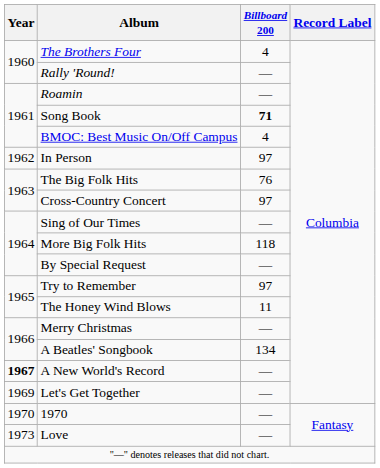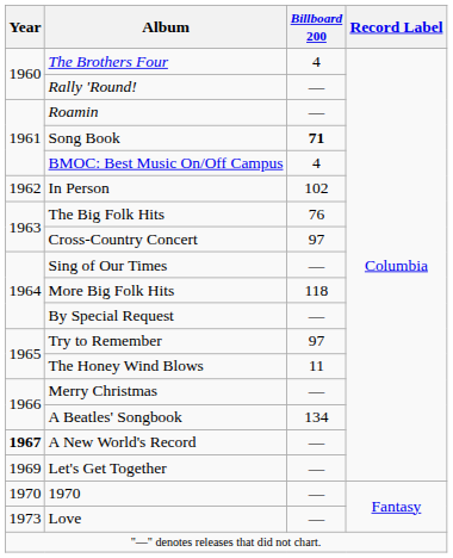In Person | Billboard 200: 97 -> 102
